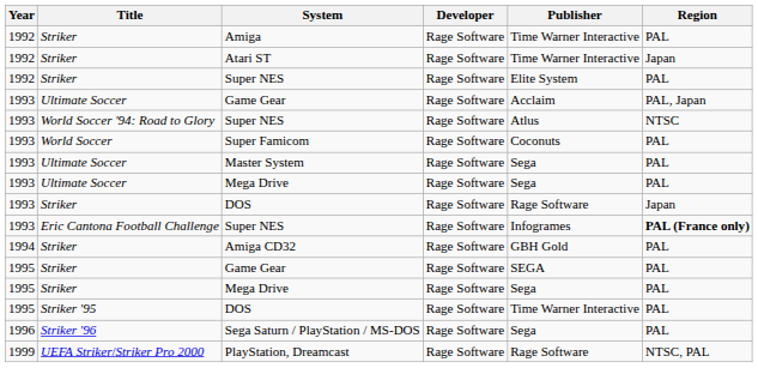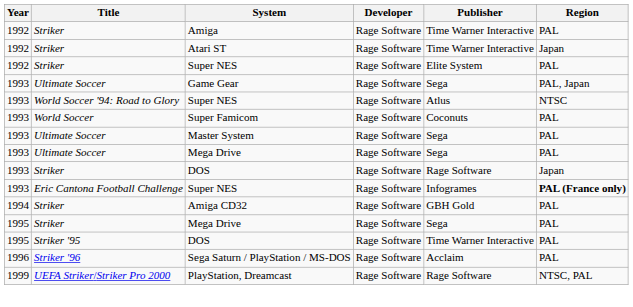Ultimate Soccer / Game Gear | Publisher: Acclaim -> Sega
- row: 1995 | Striker | Game Gear | Rage Software | SEGA | PAL
Sega Saturn / PlayStation / MS-DOS | Publisher: Sega -> Acclaim
